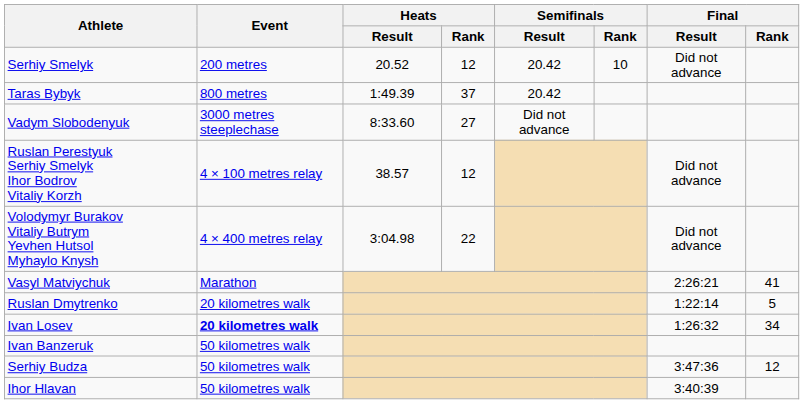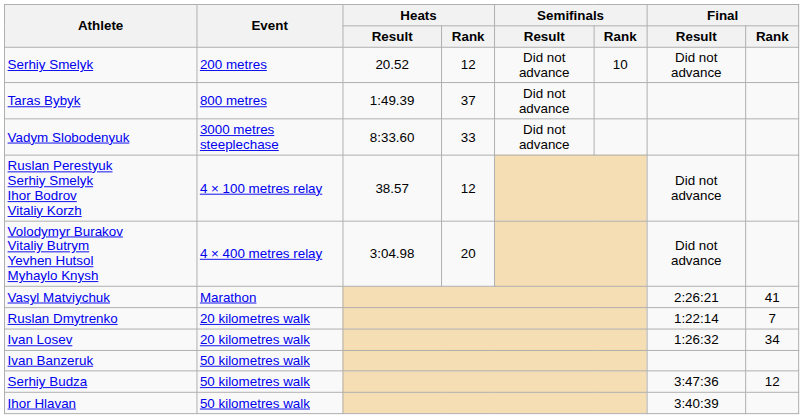Serhiy Smelyk | Semifinals / Result: 20.42 -> Did not advance
Taras Bybyk | Semifinals / Result: 20.42 -> Did not advance
Vadym Slobodenyuk | Heats / Rank: 27 -> 33
Volodymyr Burakov Vitaliy Butrym Yevhen Hutsol Myhaylo Knysh | Heats / Rank: 22 -> 20
Ruslan Dmytrenko | Final / Rank: 5 -> 7
Ivan Losev | Event: bold -> normal
